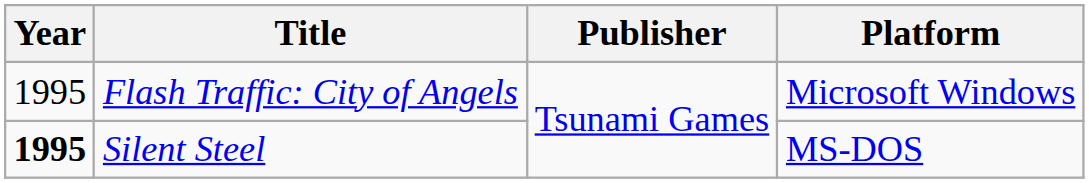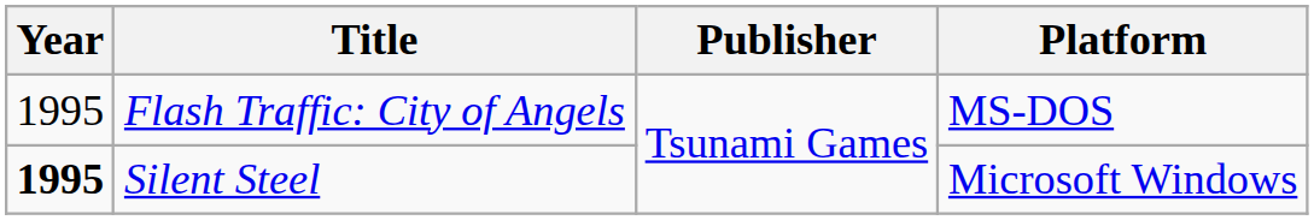Flash Traffic: City of Angels | Platform: Microsoft Windows -> MS-DOS
Silent Steel | Platform: MS-DOS -> Microsoft Windows
